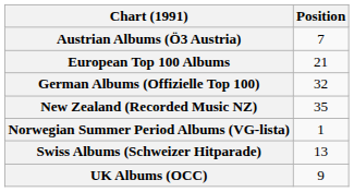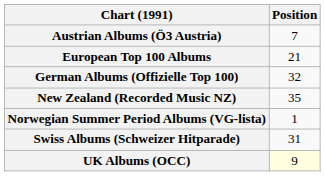Swiss Albums (Schweizer Hitparade) | Position: 13 -> 31
UK Albums (OCC) | Position: no background -> lightyellow background
